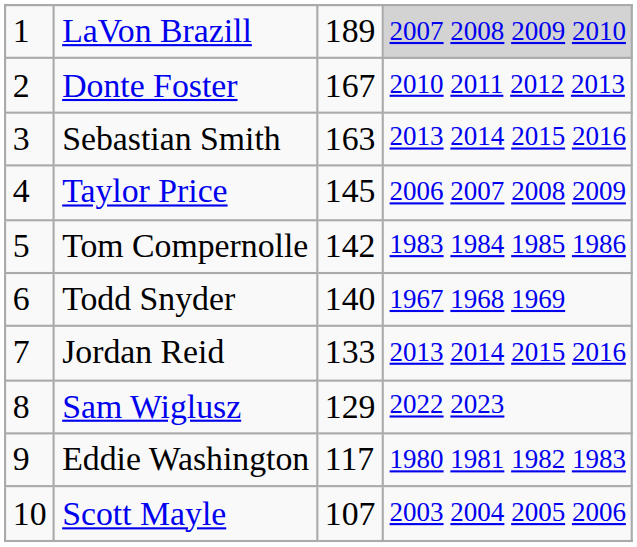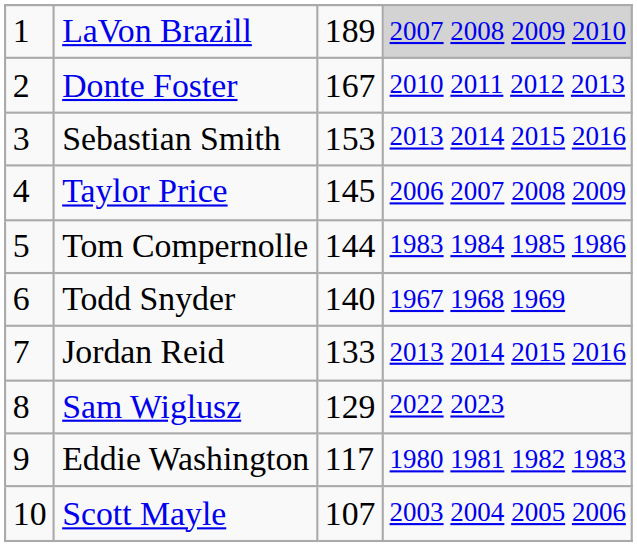Sebastian Smith | column 3: 163 -> 153
Tom Compernolle | column 3: 142 -> 144
